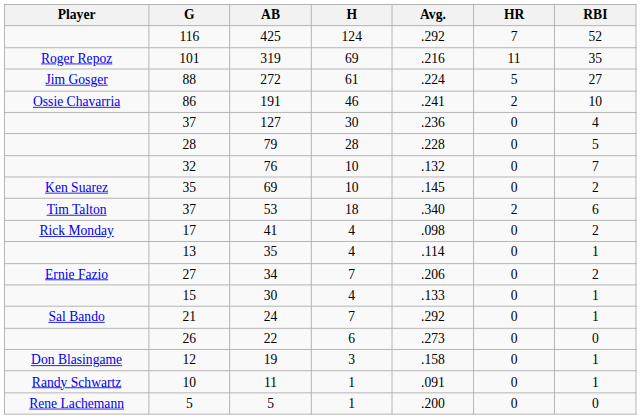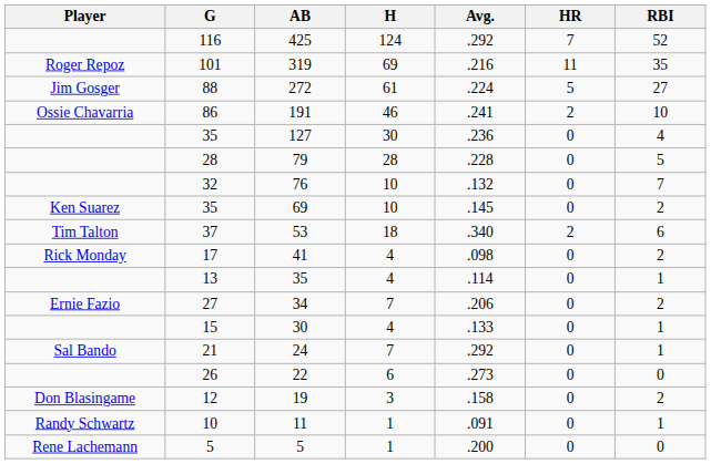127 | G: 37 -> 35
19 | RBI: 1 -> 2
